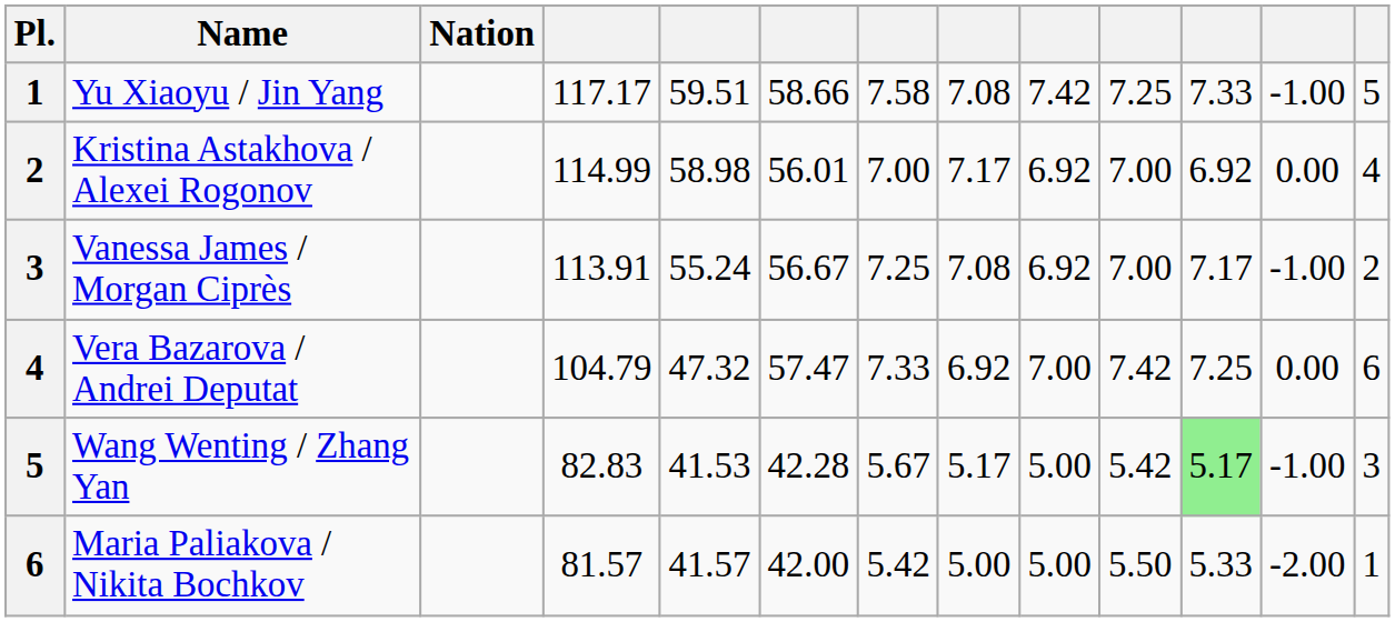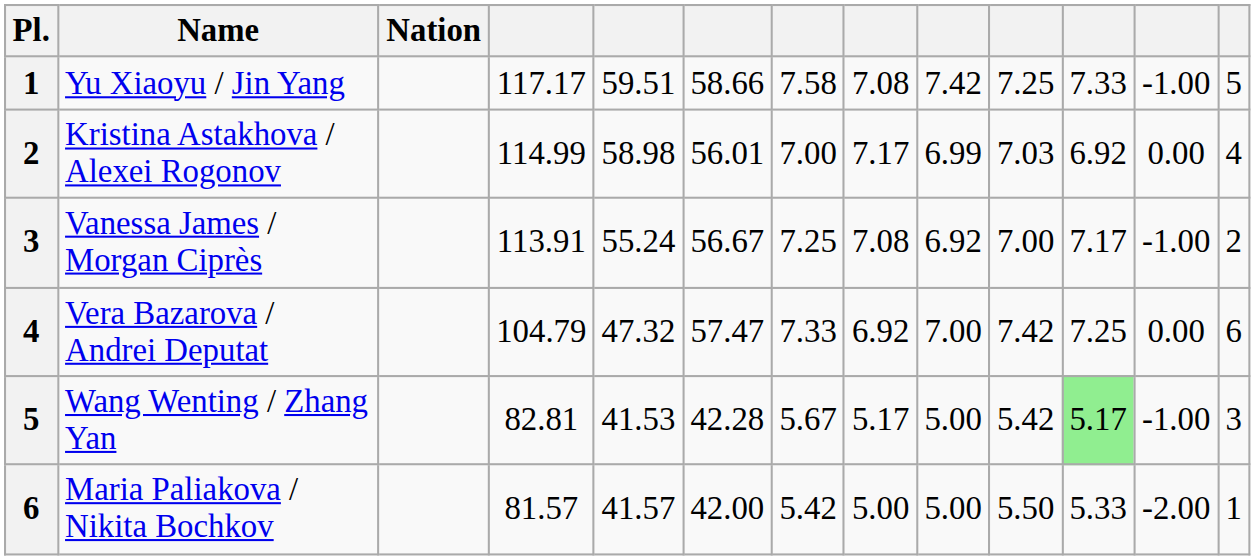Kristina Astakhova / Alexei Rogonov | column 9: 6.92 -> 6.99
Kristina Astakhova / Alexei Rogonov | column 10: 7.00 -> 7.03
Wang Wenting / Zhang Yan | column 4: 82.83 -> 82.81
